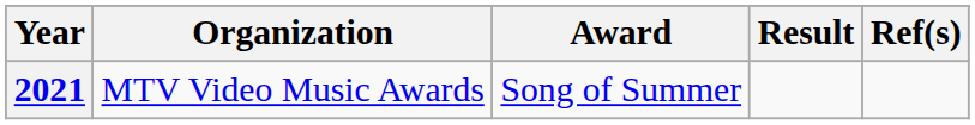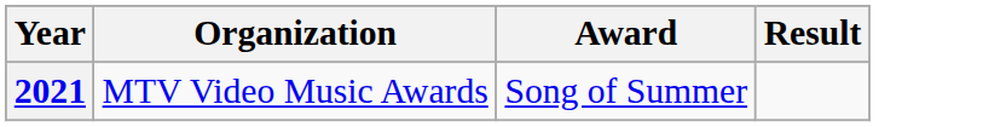- column: Ref(s)
